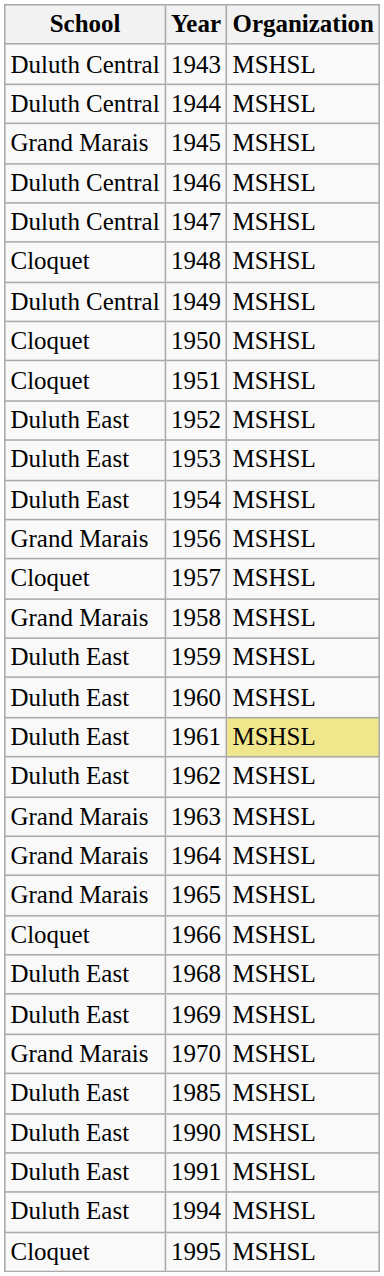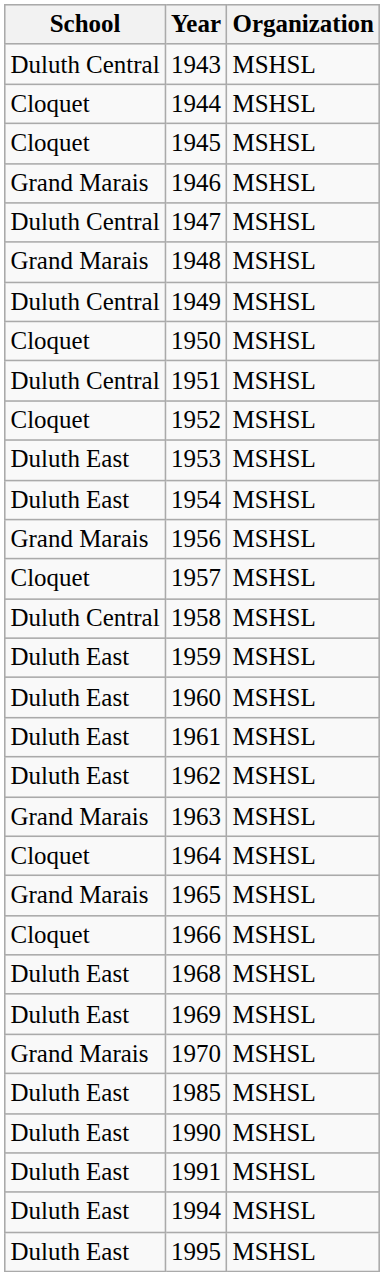1944 | School: Duluth Central -> Cloquet
1945 | School: Grand Marais -> Cloquet
1946 | School: Duluth Central -> Grand Marais
1948 | School: Cloquet -> Grand Marais
1951 | School: Cloquet -> Duluth Central
1952 | School: Duluth East -> Cloquet
1958 | School: Grand Marais -> Duluth Central
1961 | Organization: khaki background -> no background
1964 | School: Grand Marais -> Cloquet
1995 | School: Cloquet -> Duluth East
